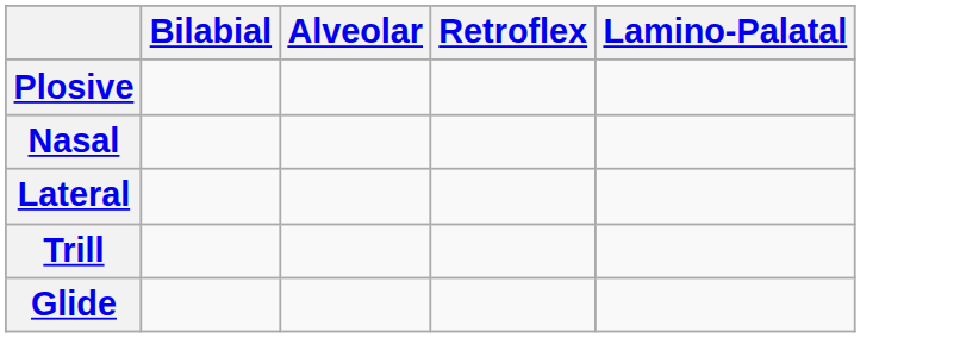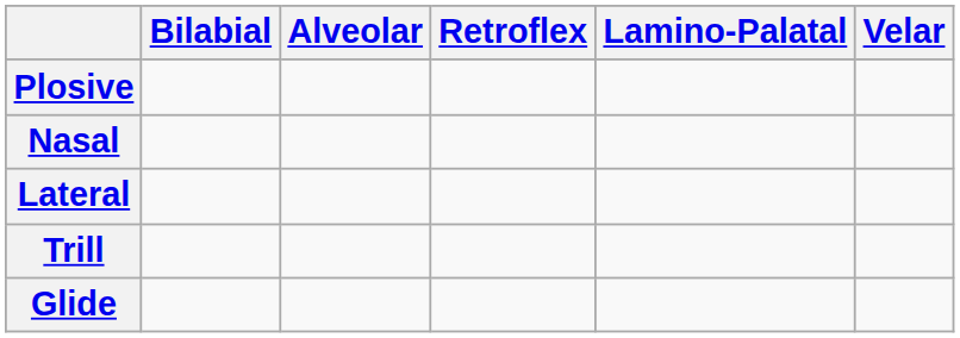+ column: Velar
